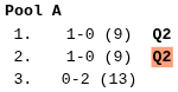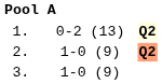1. | column 3: 1-0 (9) -> 0-2 (13)
1. | column 4: no background -> lightyellow background
3. | column 3: 0-2 (13) -> 1-0 (9)
